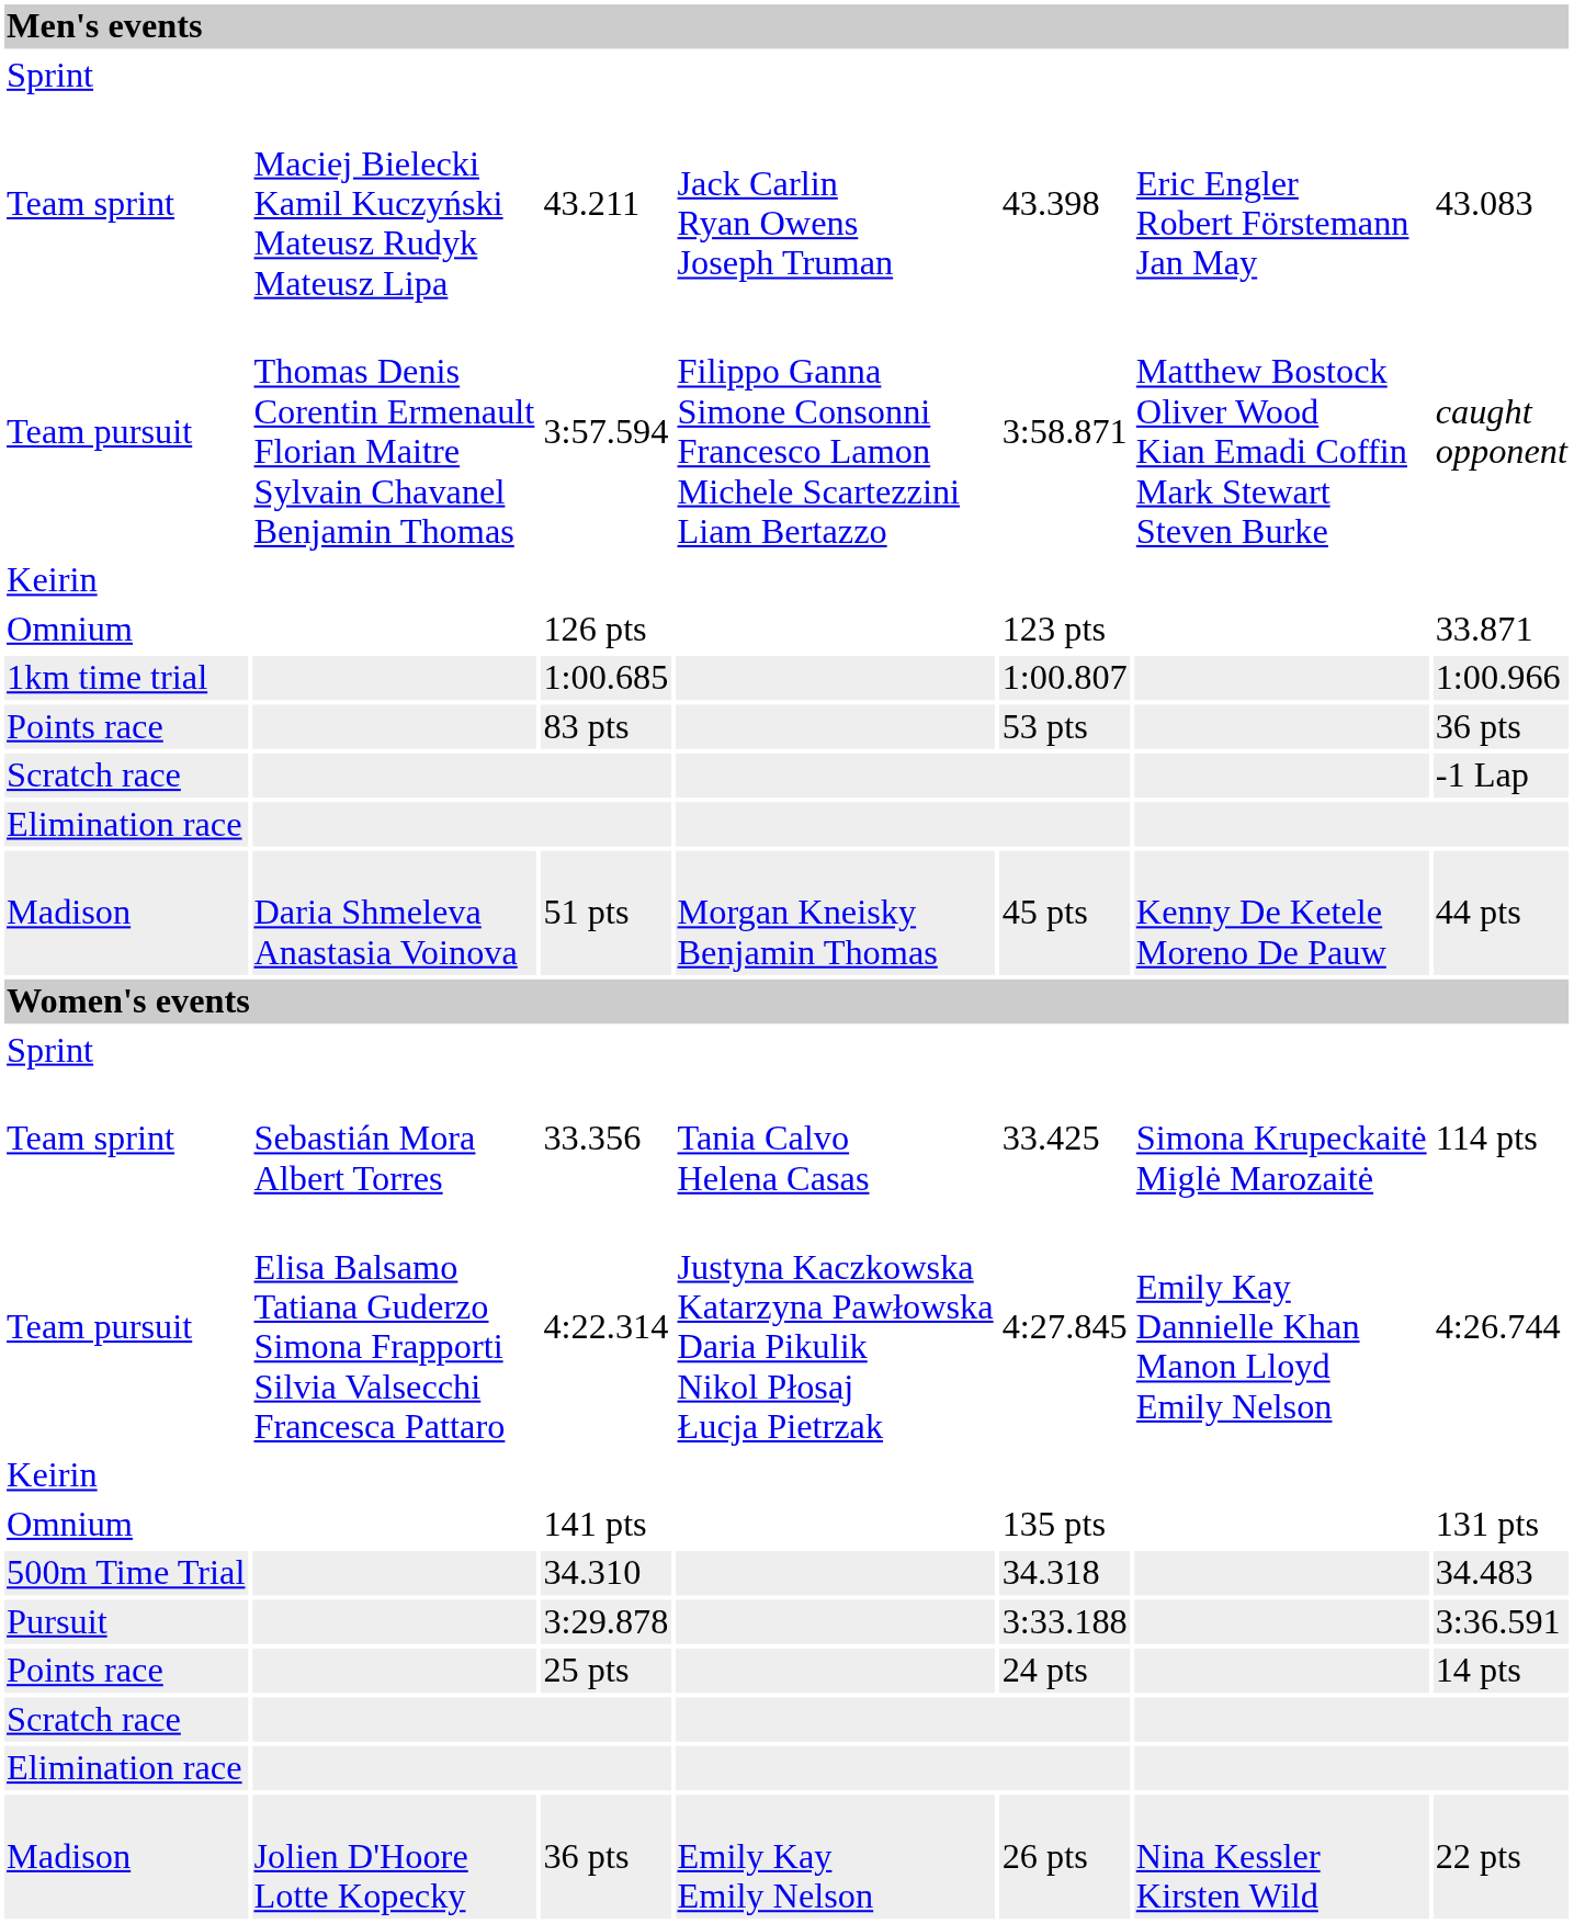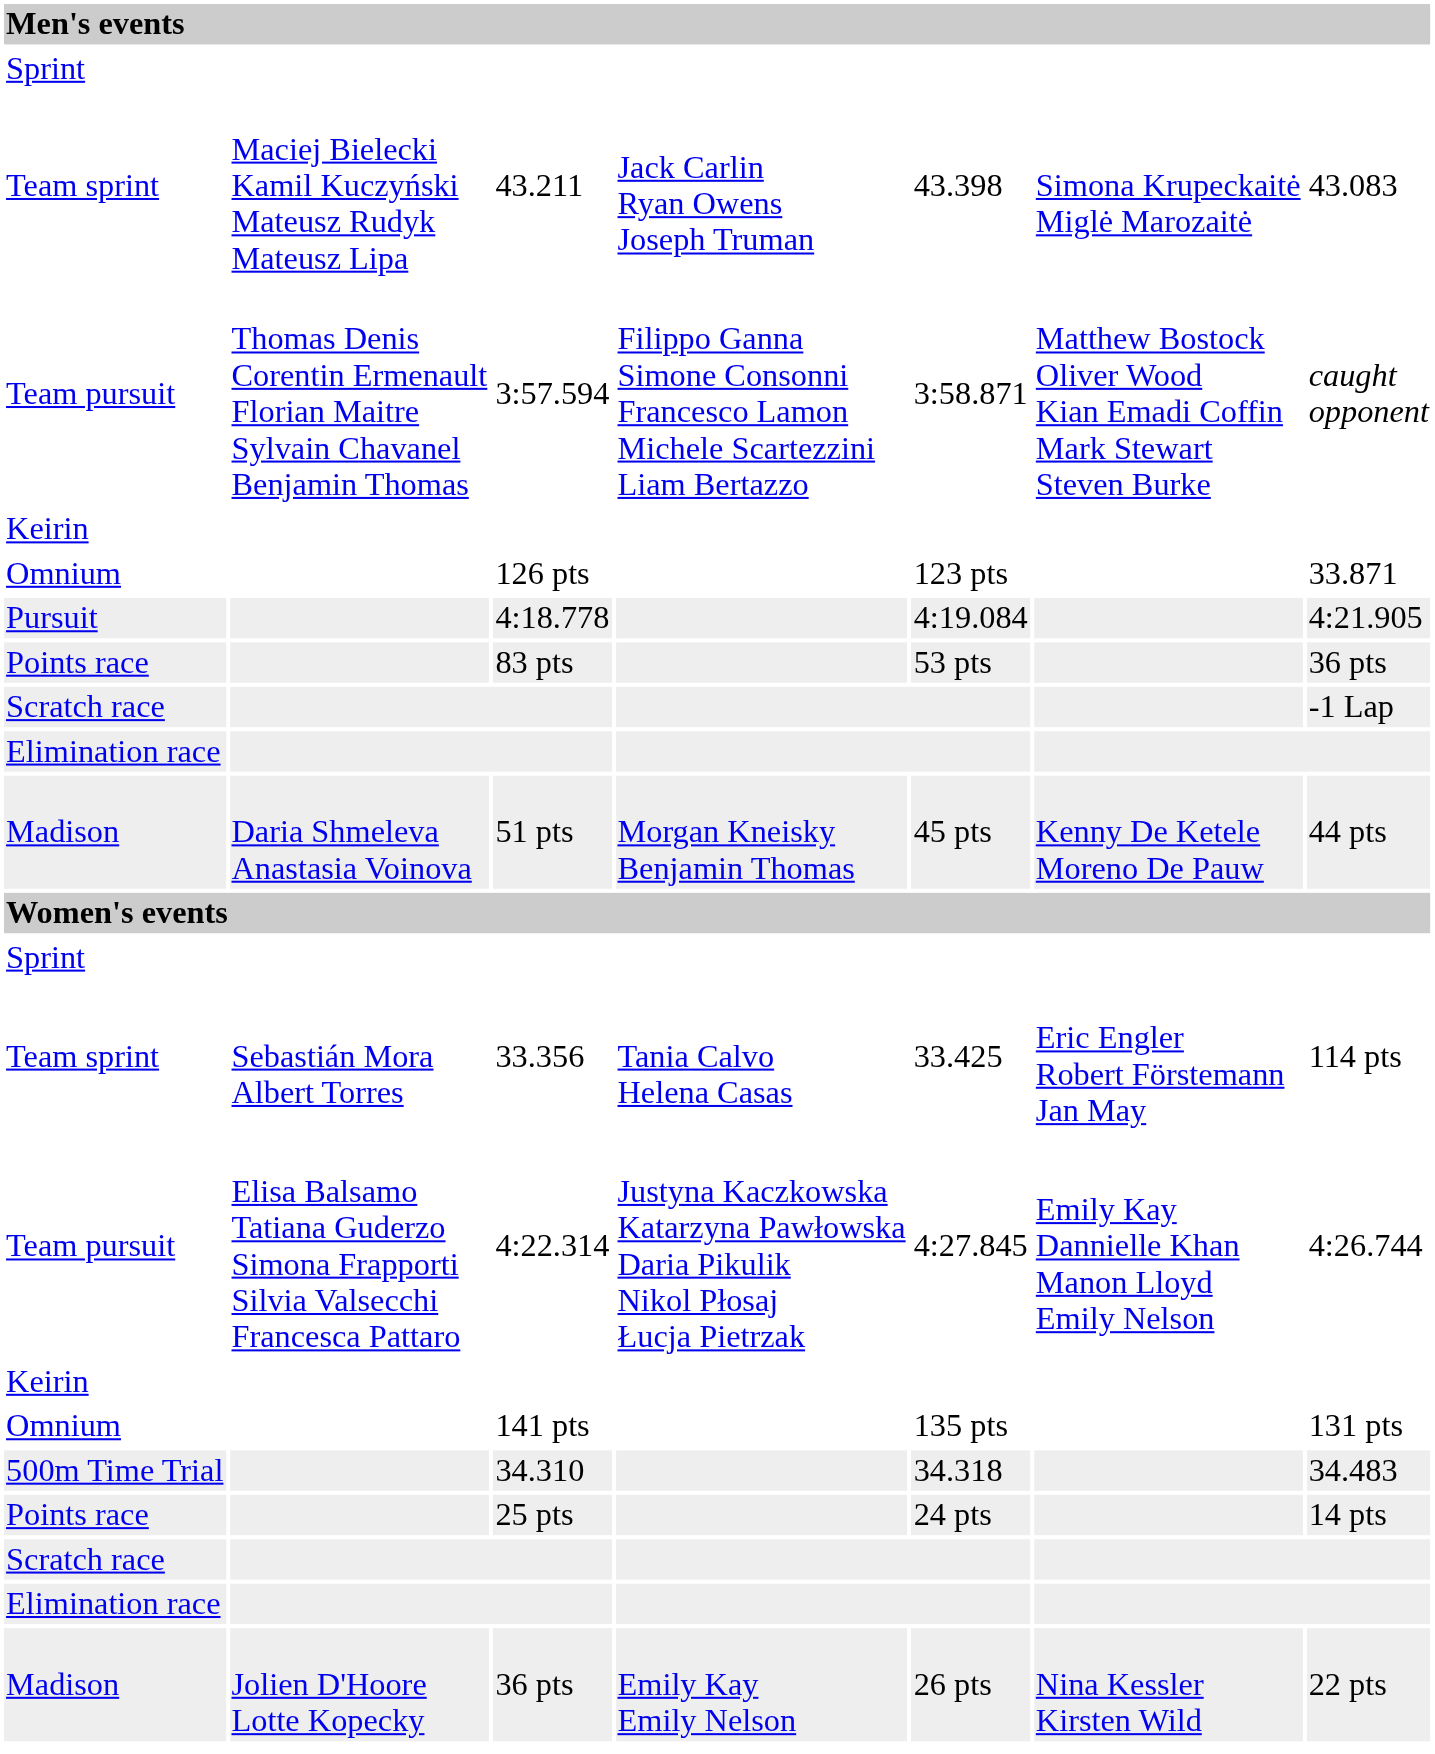43.211 | column 6: Eric Engler Robert Förstemann Jan May -> Simona Krupeckaitė Miglė Marozaitė
- row: 1km time trial | 1:00.685 | 1:00.807 | 1:00.966
+ row: Pursuit | 4:18.778 | 4:19.084 | 4:21.905
33.356 | column 6: Simona Krupeckaitė Miglė Marozaitė -> Eric Engler Robert Förstemann Jan May
- row: Pursuit | 3:29.878 | 3:33.188 | 3:36.591
